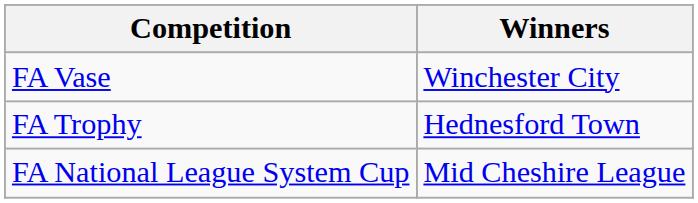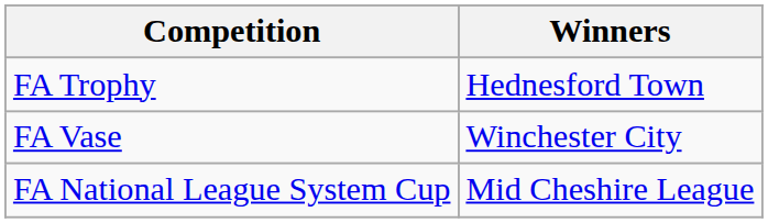rows swapped: FA Trophy <-> FA Vase
